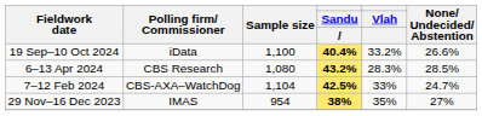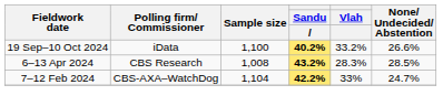19 Sep–10 Oct 2024 | Sandu: 40.4% -> 40.2%
6–13 Apr 2024 | Sample size: 1,080 -> 1,008
7–12 Feb 2024 | Sandu: 42.5% -> 42.2%
- row: 29 Nov–16 Dec 2023 | IMAS | 954 | 38% | 35% | 27%
